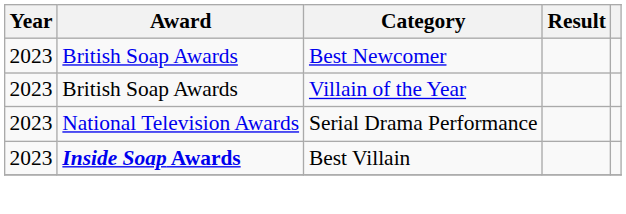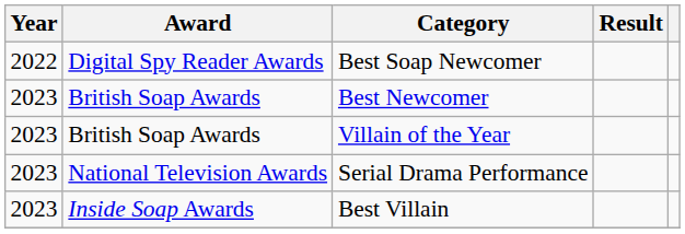+ row: 2022 | Digital Spy Reader Awards | Best Soap Newcomer
Best Villain | Award: bold -> normal
